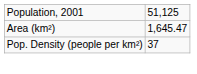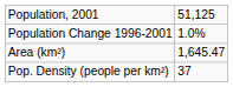+ row: Population Change 1996-2001 | 1.0%
